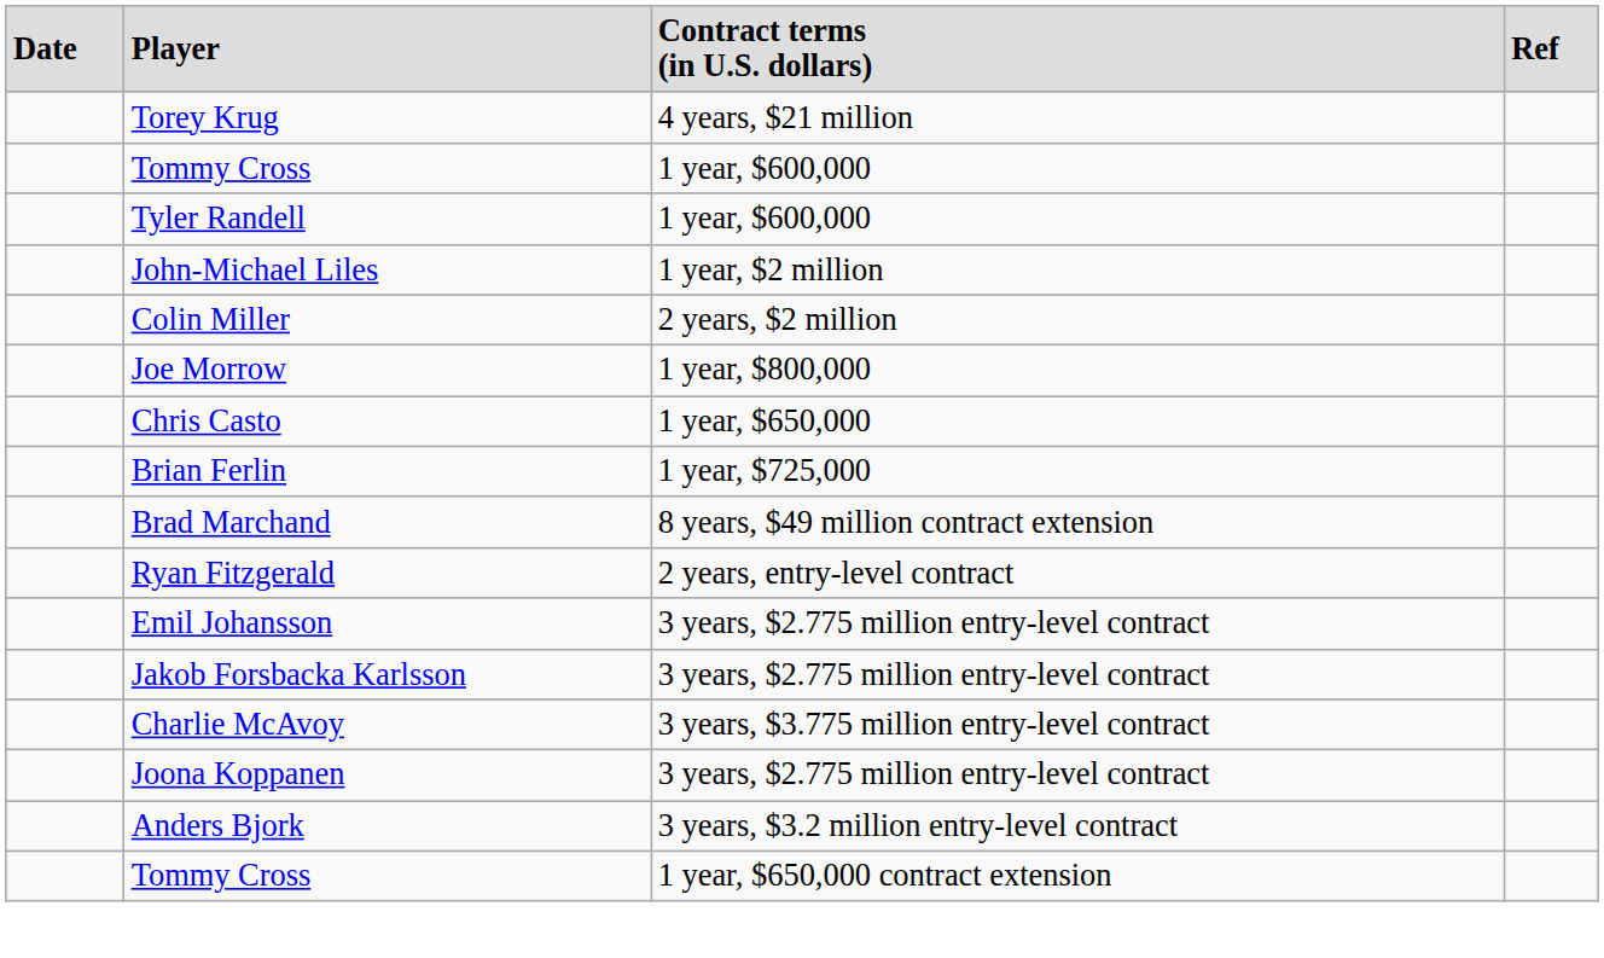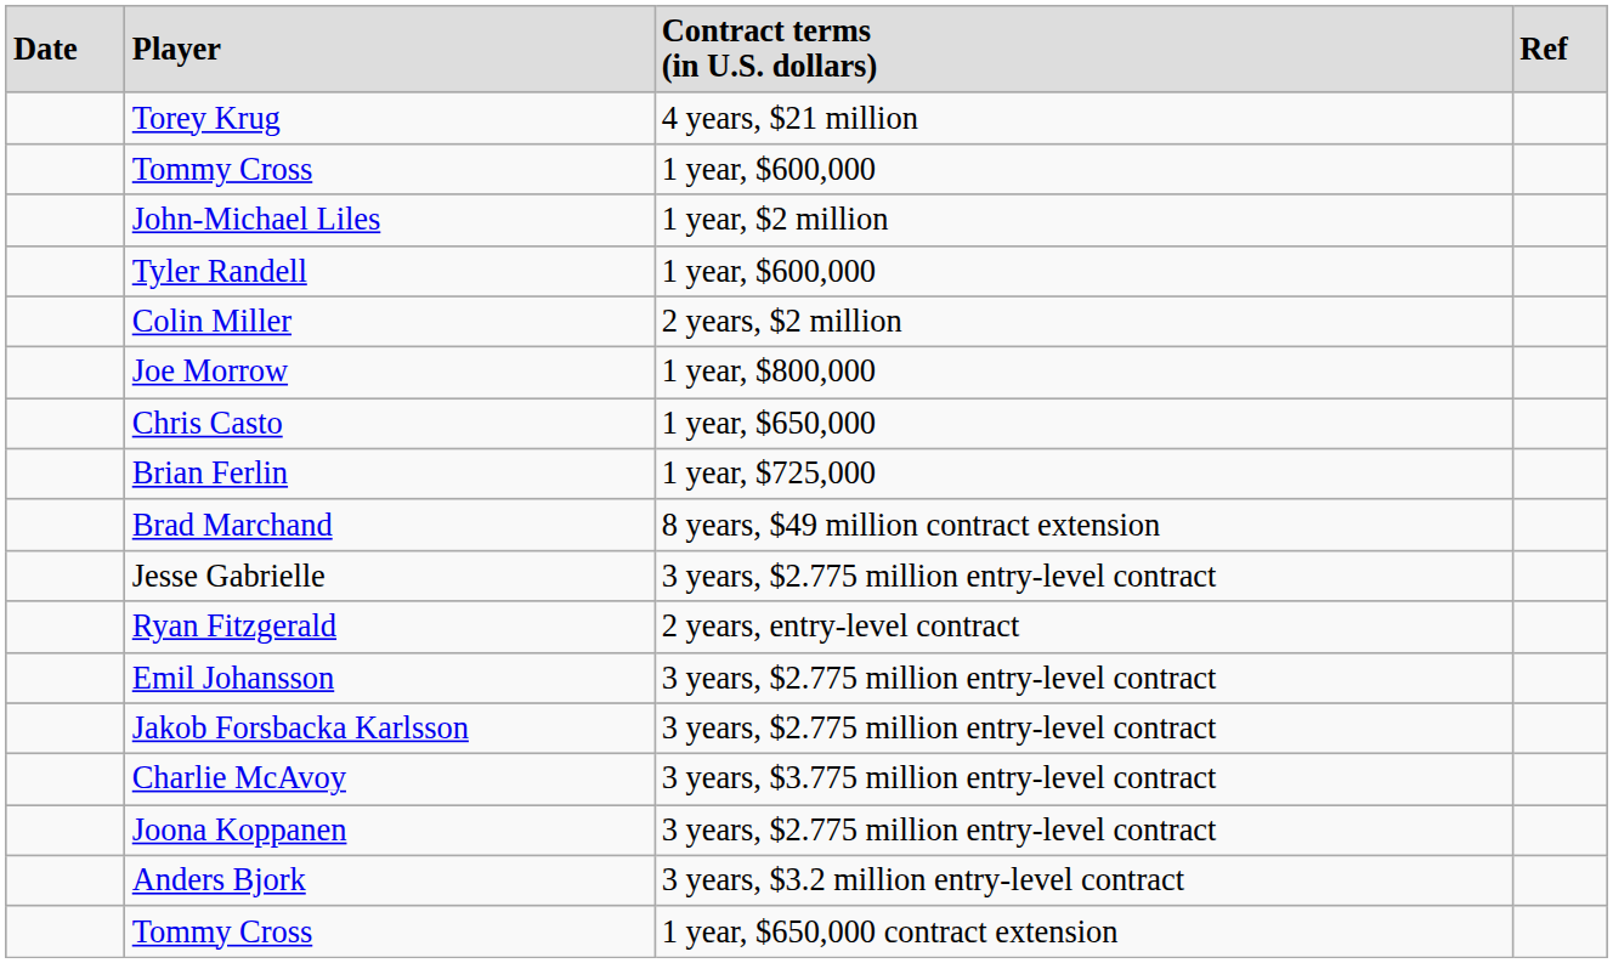rows swapped: John-Michael Liles <-> Tyler Randell
+ row: Jesse Gabrielle | 3 years, $2.775 million entry-level contract
